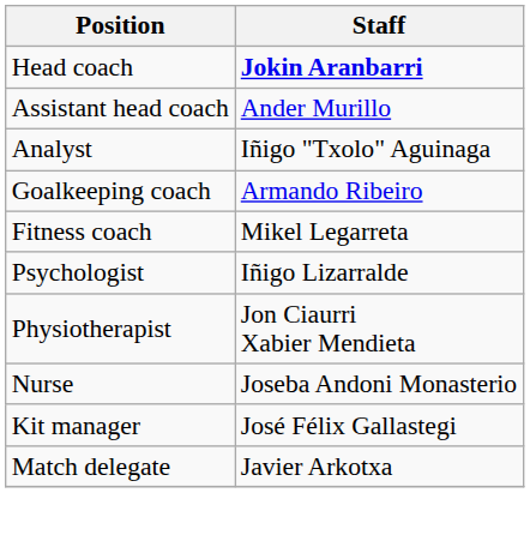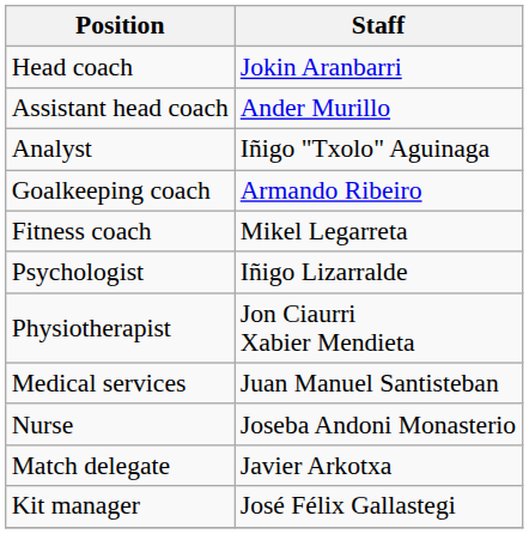Head coach | Staff: bold -> normal
+ row: Medical services | Juan Manuel Santisteban
rows swapped: Kit manager <-> Match delegate
